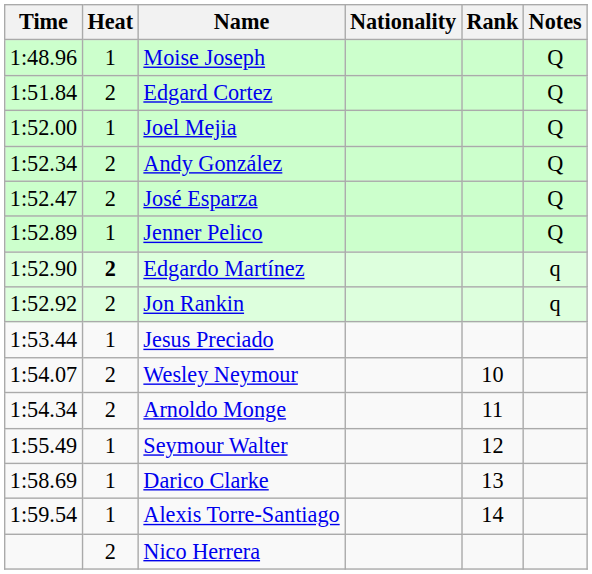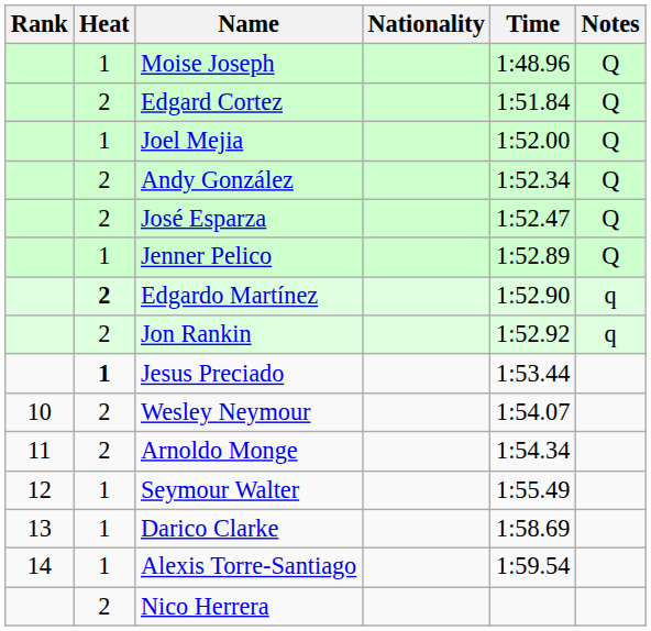columns swapped: Rank <-> Time
Jesus Preciado | Heat: normal -> bold
